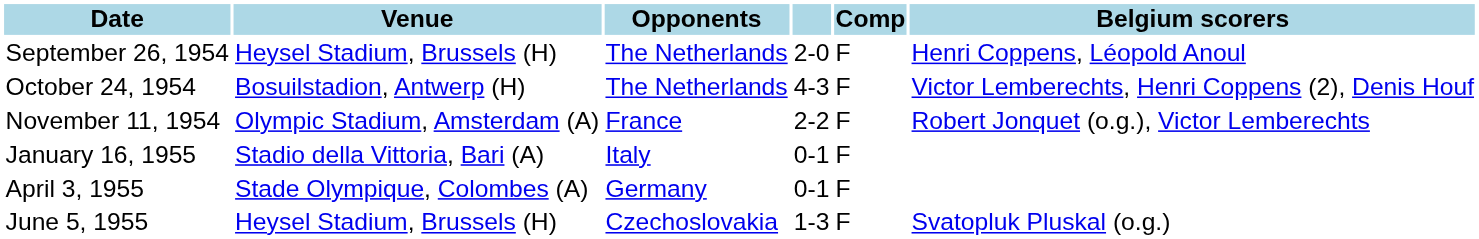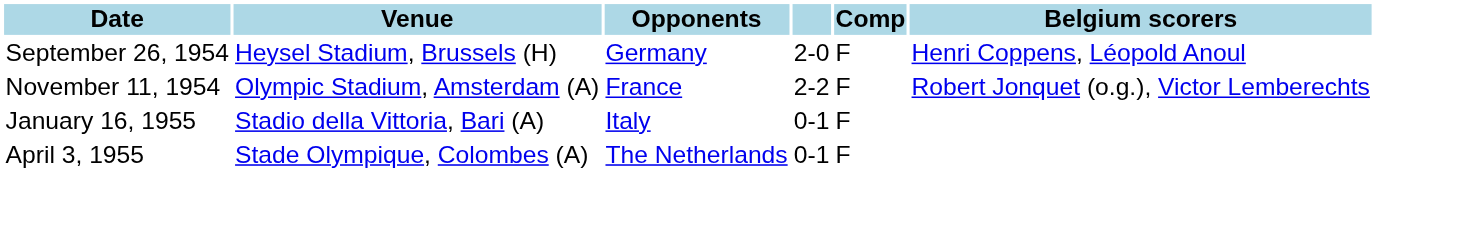September 26, 1954 | Opponents: The Netherlands -> Germany
- row: October 24, 1954 | Bosuilstadion, Antwerp (H) | The Netherlands | 4-3 | F | Victor Lemberechts, Henri Coppens (2), Denis Houf
April 3, 1955 | Opponents: Germany -> The Netherlands
- row: June 5, 1955 | Heysel Stadium, Brussels (H) | Czechoslovakia | 1-3 | F | Svatopluk Pluskal (o.g.)
